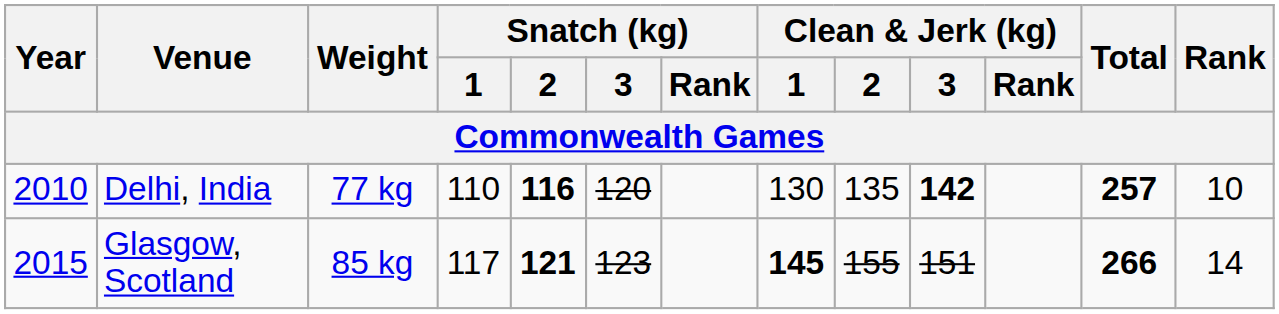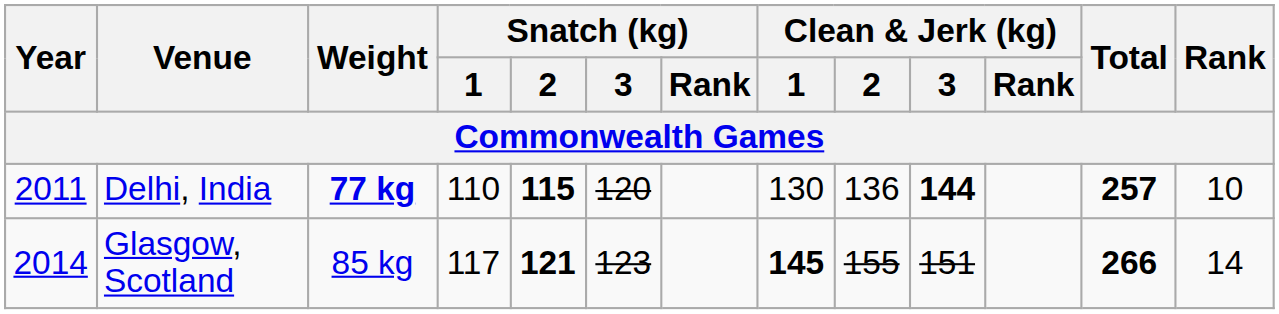Delhi, India | Year: 2010 -> 2011
Delhi, India | Weight: normal -> bold
Delhi, India | Snatch (kg) / 2: 116 -> 115
Delhi, India | Clean & Jerk (kg) / 2: 135 -> 136
Delhi, India | Clean & Jerk (kg) / 3: 142 -> 144
Glasgow, Scotland | Year: 2015 -> 2014
